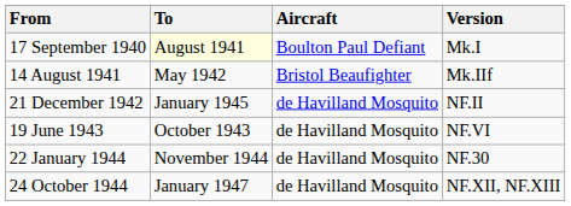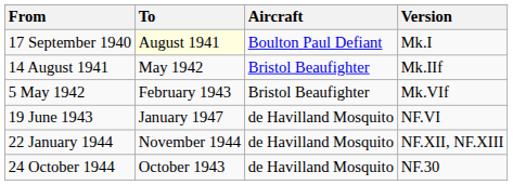+ row: 5 May 1942 | February 1943 | Bristol Beaufighter | Mk.VIf
- row: 21 December 1942 | January 1945 | de Havilland Mosquito | NF.II
19 June 1943 | To: October 1943 -> January 1947
22 January 1944 | Version: NF.30 -> NF.XII, NF.XIII
24 October 1944 | To: January 1947 -> October 1943
24 October 1944 | Version: NF.XII, NF.XIII -> NF.30
